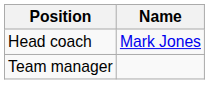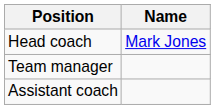+ row: Assistant coach
